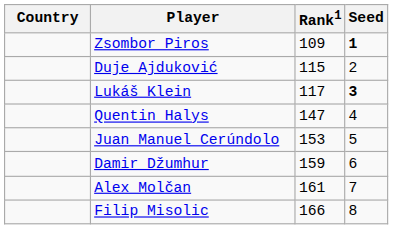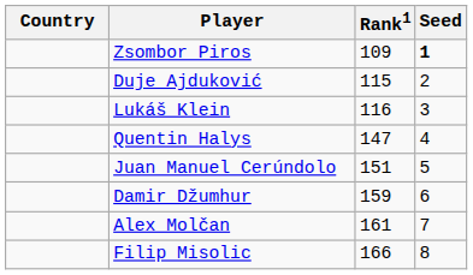Lukáš Klein | Rank1: 117 -> 116
Lukáš Klein | Seed: bold -> normal
Juan Manuel Cerúndolo | Rank1: 153 -> 151
